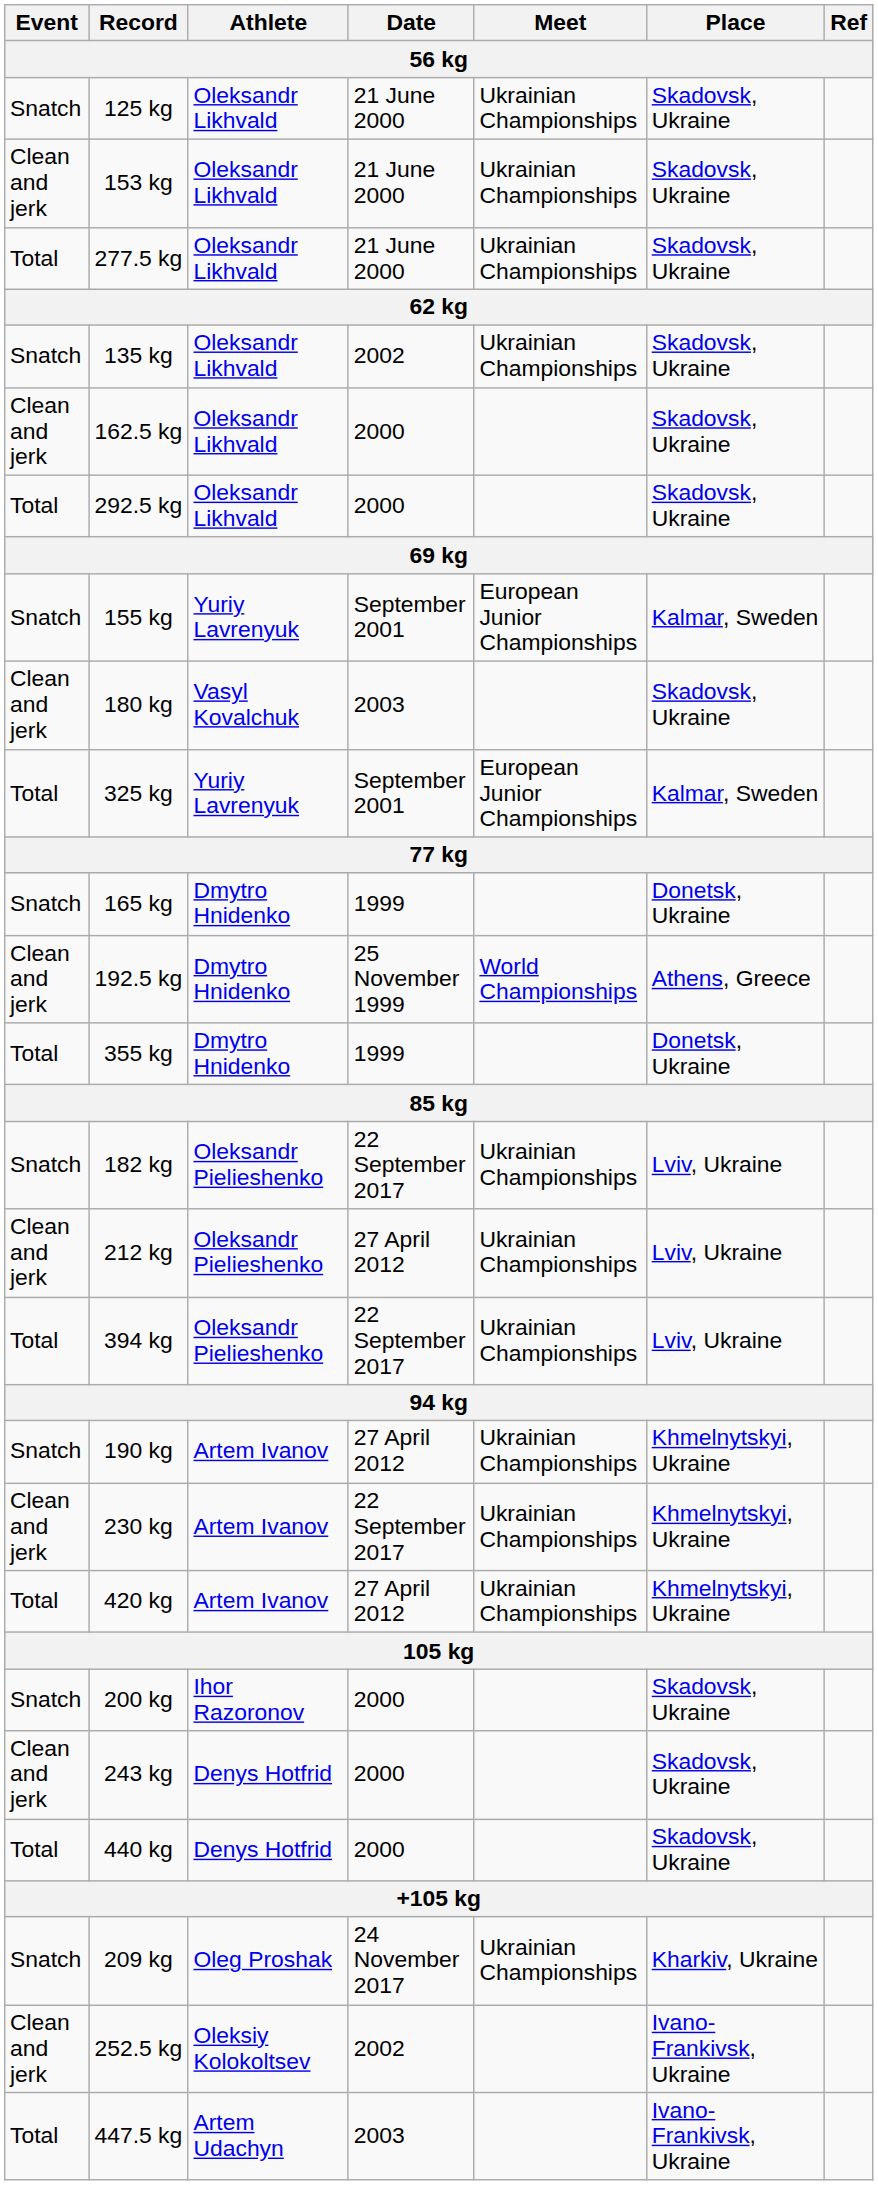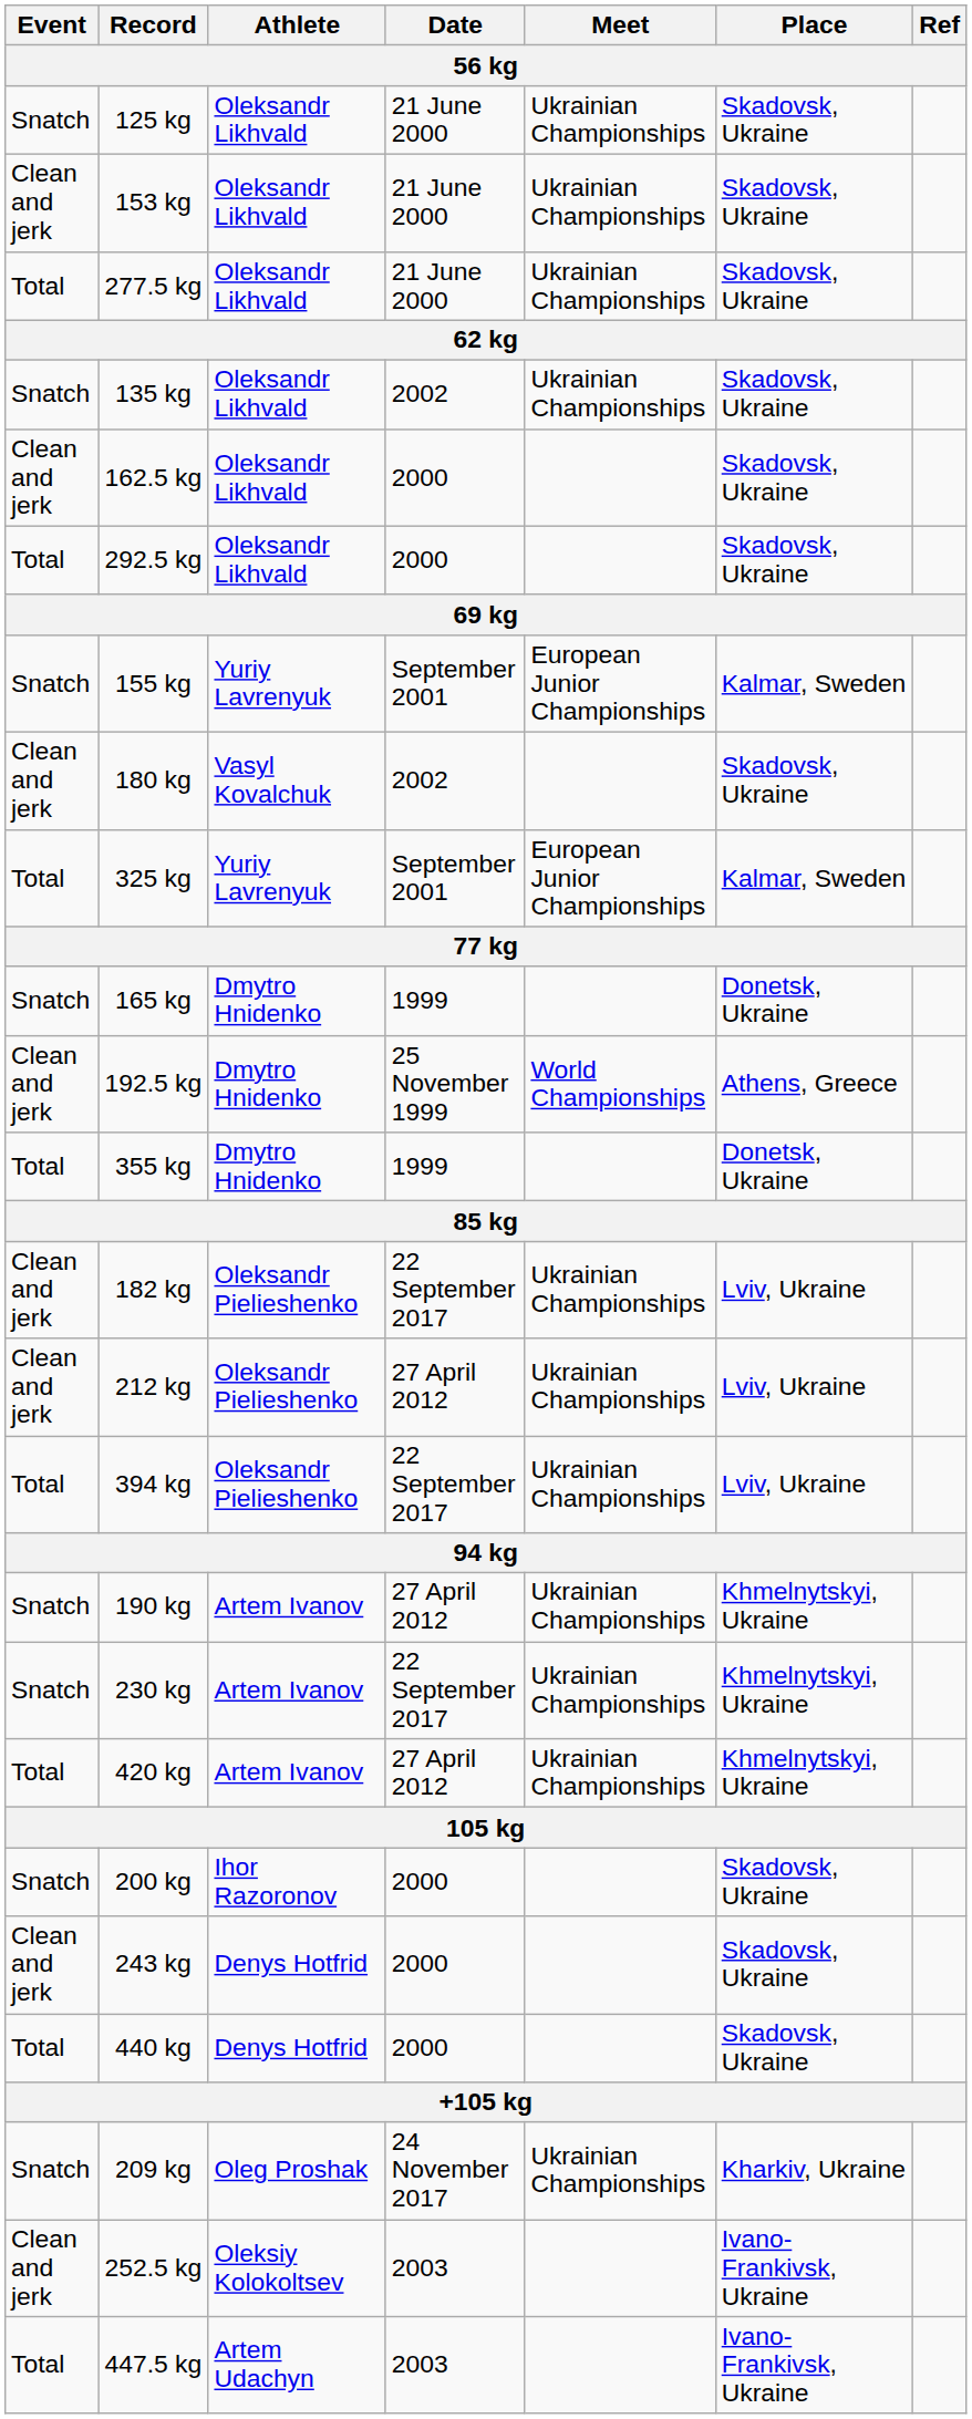180 kg | Date: 2003 -> 2002
182 kg | Event: Snatch -> Clean and jerk
230 kg | Event: Clean and jerk -> Snatch
252.5 kg | Date: 2002 -> 2003
